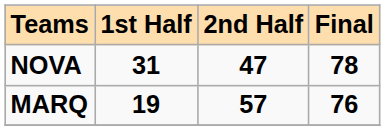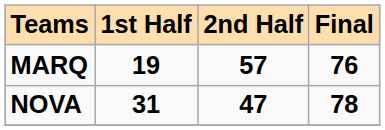rows swapped: NOVA <-> MARQ
